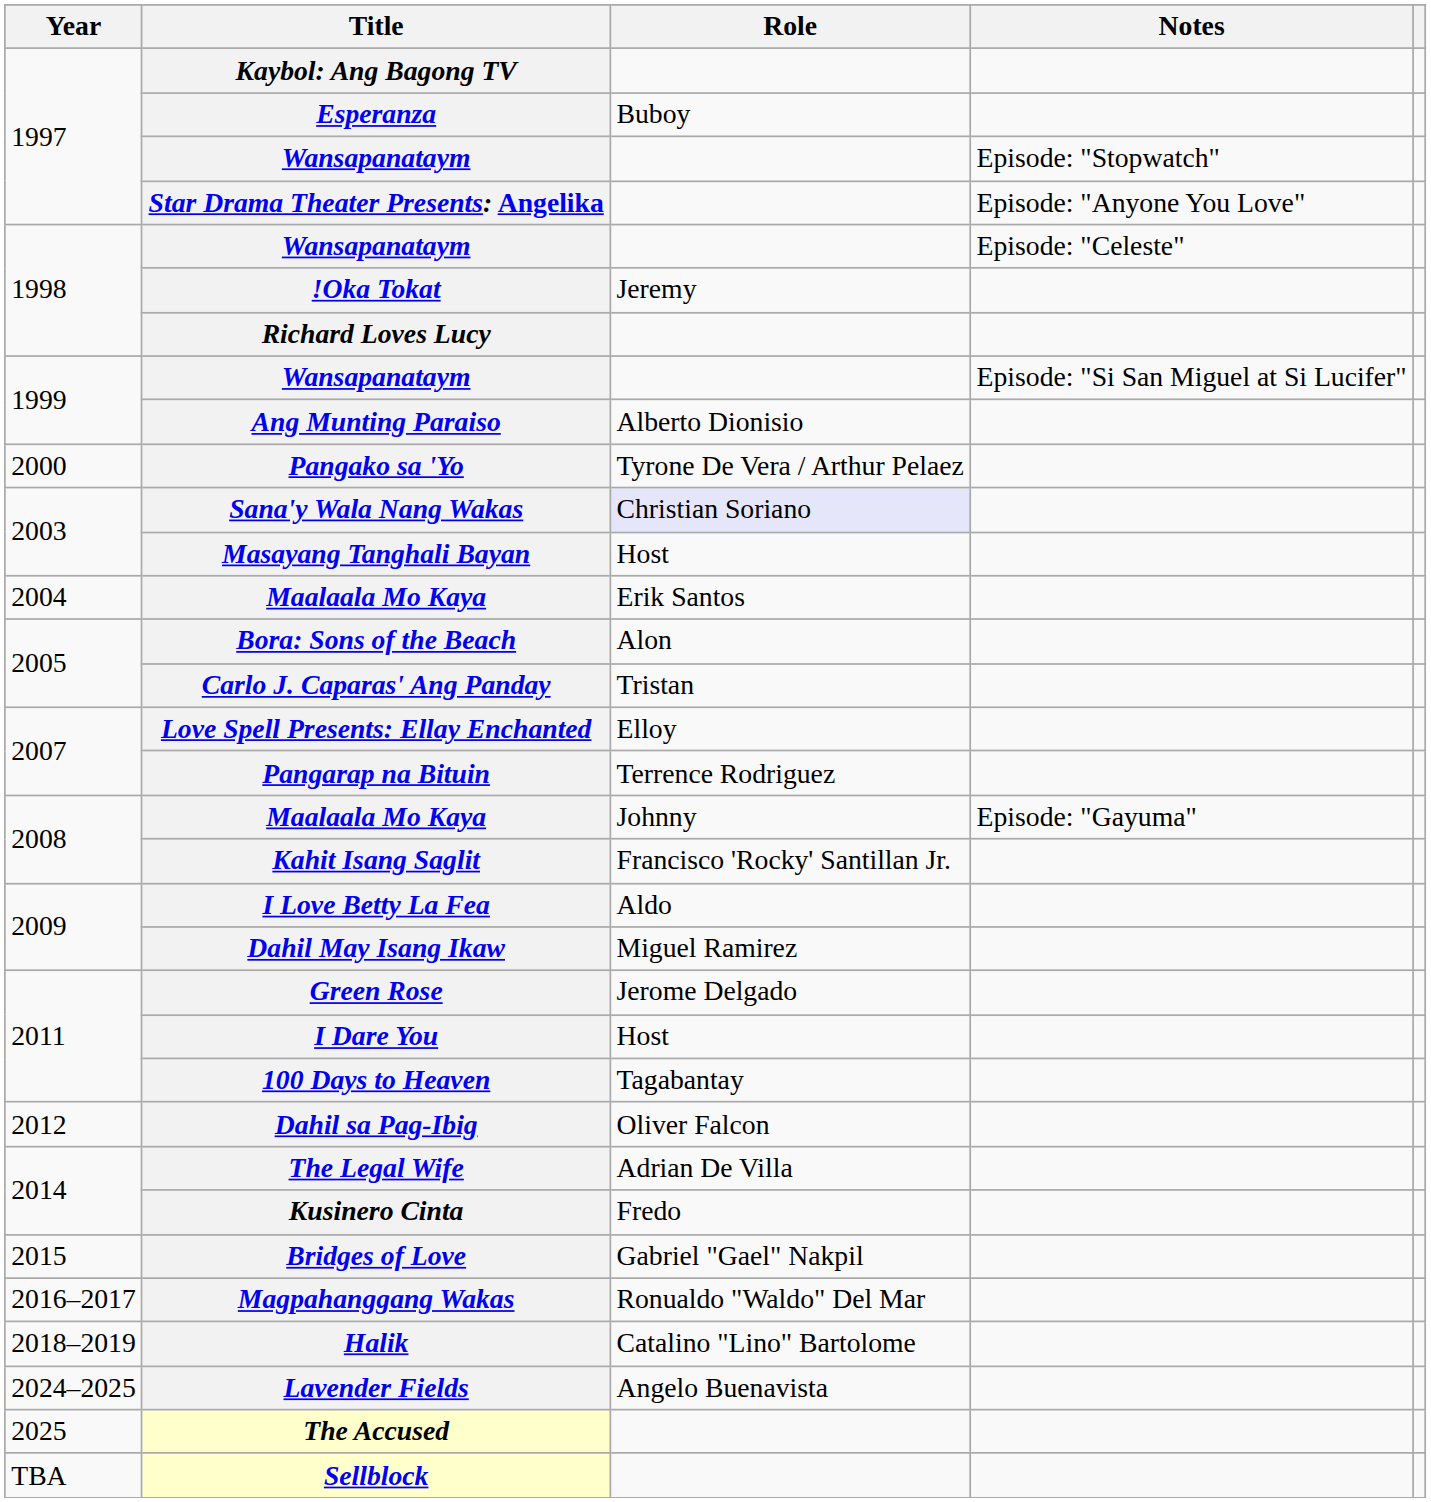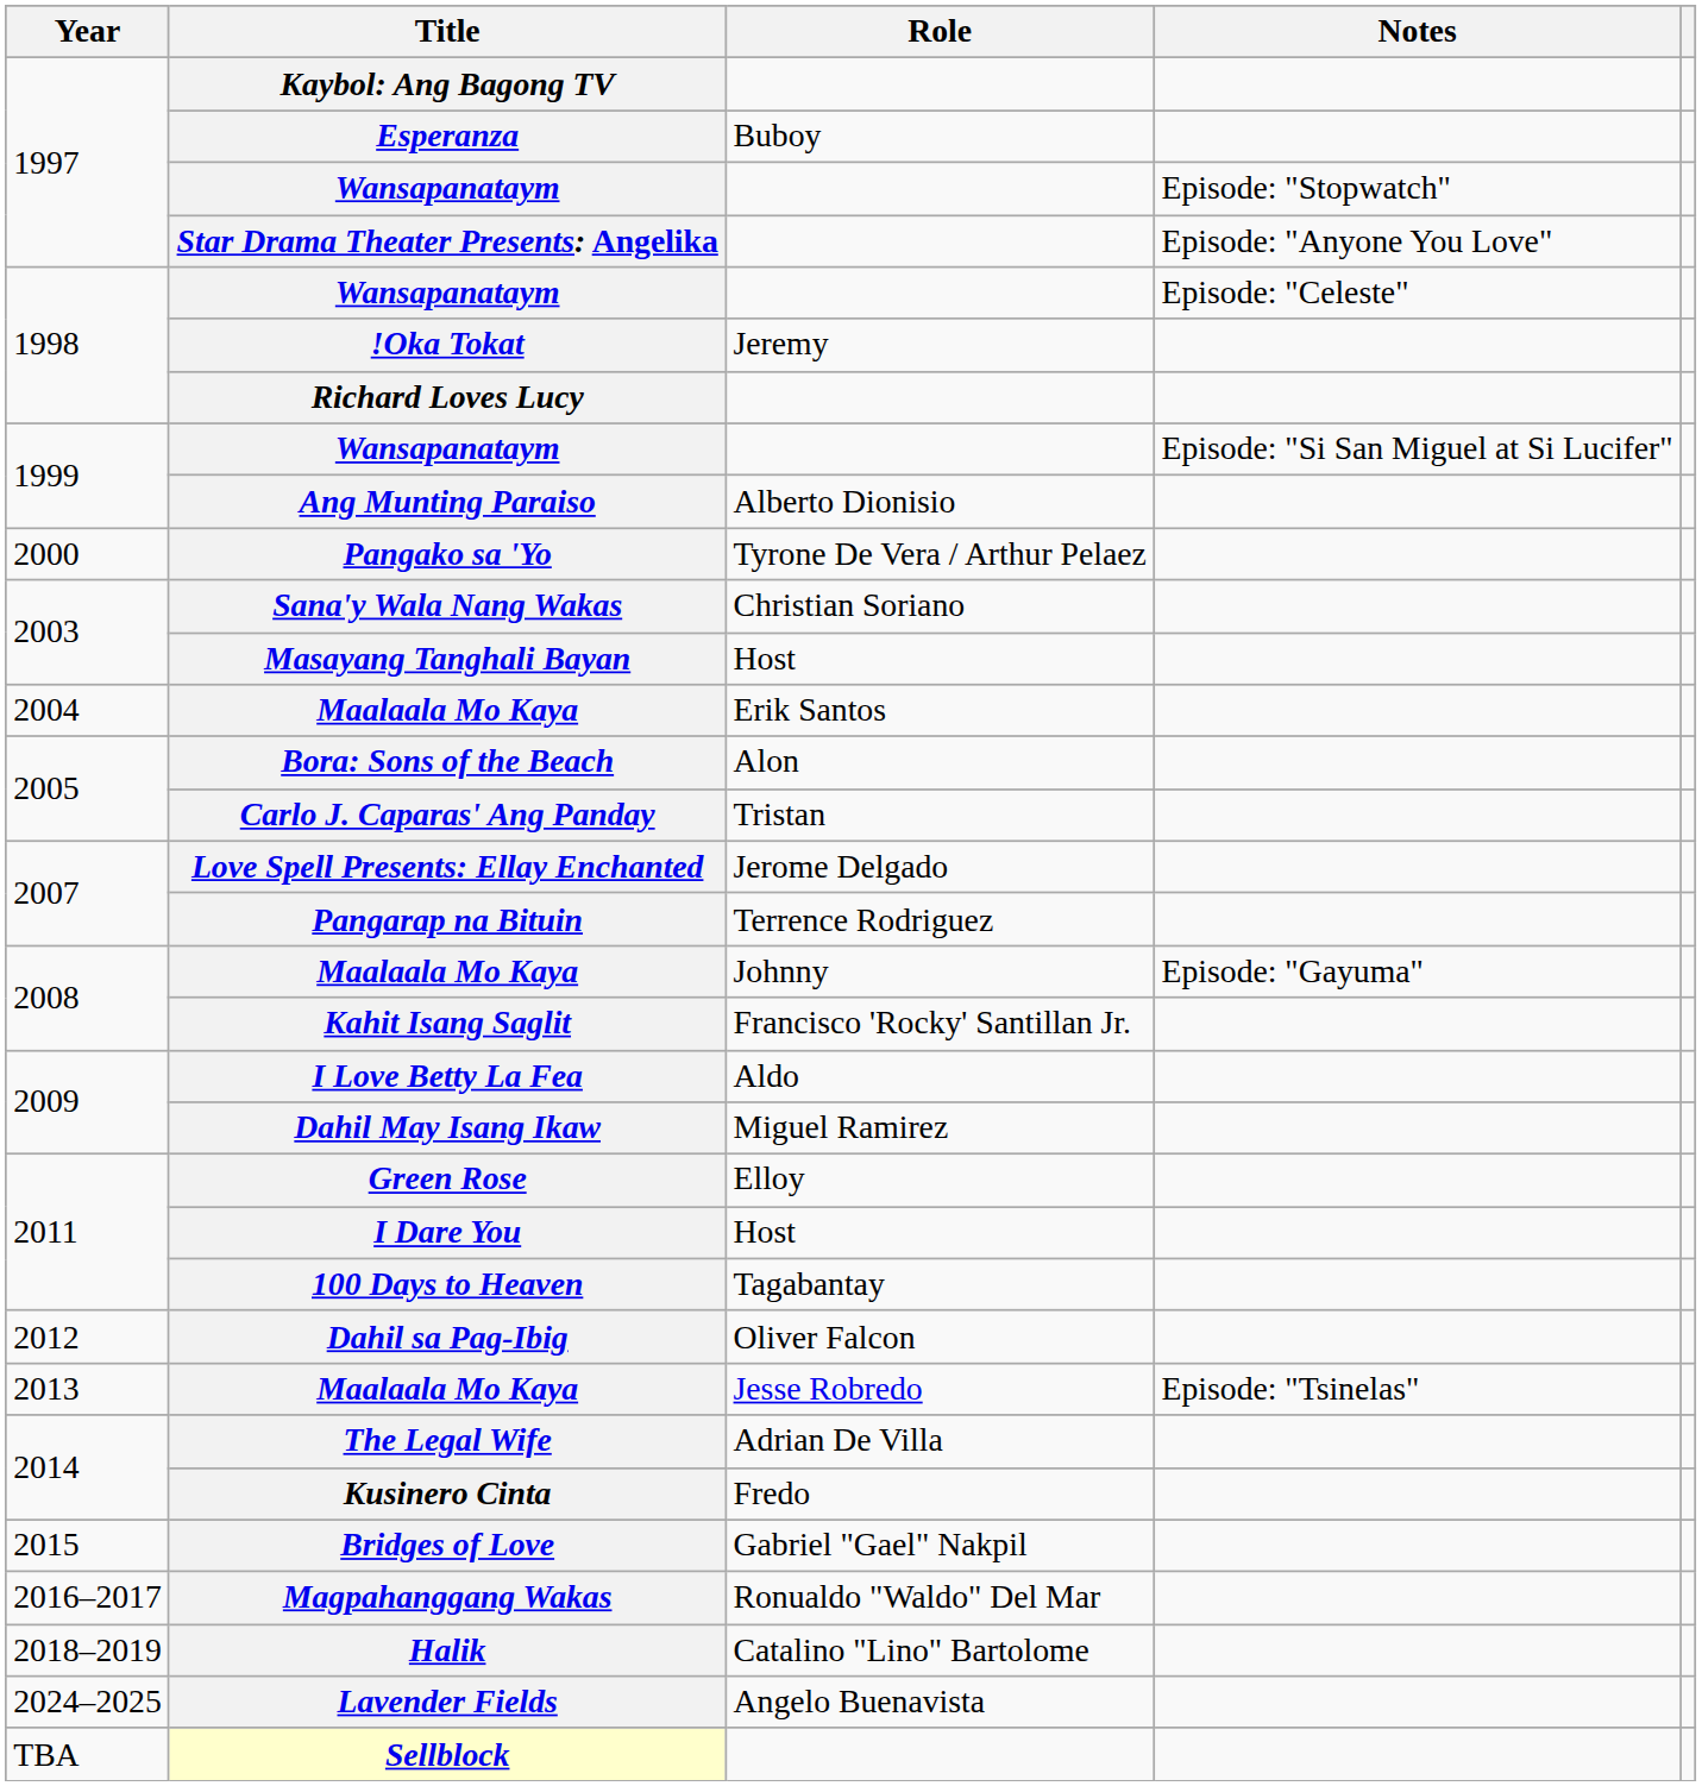Sana'y Wala Nang Wakas | Role: lavender background -> no background
Love Spell Presents: Ellay Enchanted | Role: Elloy -> Jerome Delgado
Green Rose | Role: Jerome Delgado -> Elloy
+ row: 2013 | Maalaala Mo Kaya | Jesse Robredo | Episode: "Tsinelas"
- row: 2025 | The Accused
